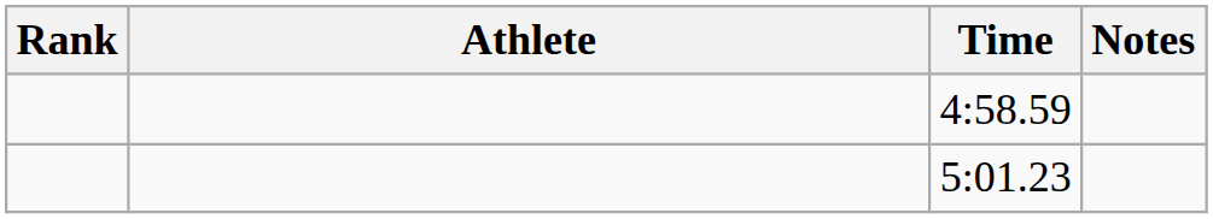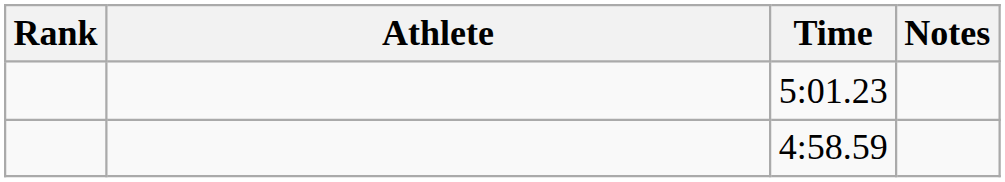rows swapped: 4:58.59 <-> 5:01.23
